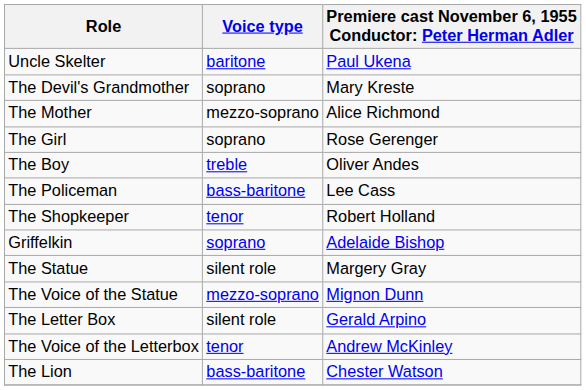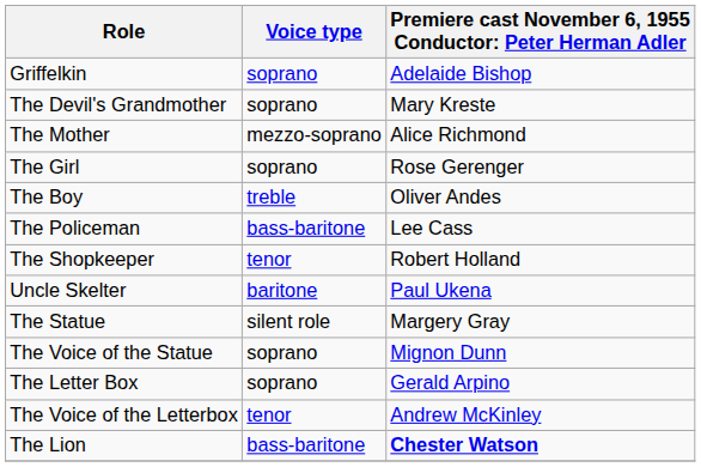rows swapped: Griffelkin <-> Uncle Skelter
The Voice of the Statue | Voice type: mezzo-soprano -> soprano
The Letter Box | Voice type: silent role -> soprano
The Lion | column 3: normal -> bold
